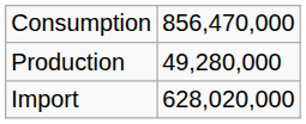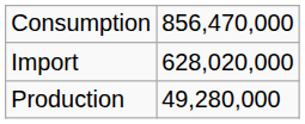rows swapped: Production <-> Import
